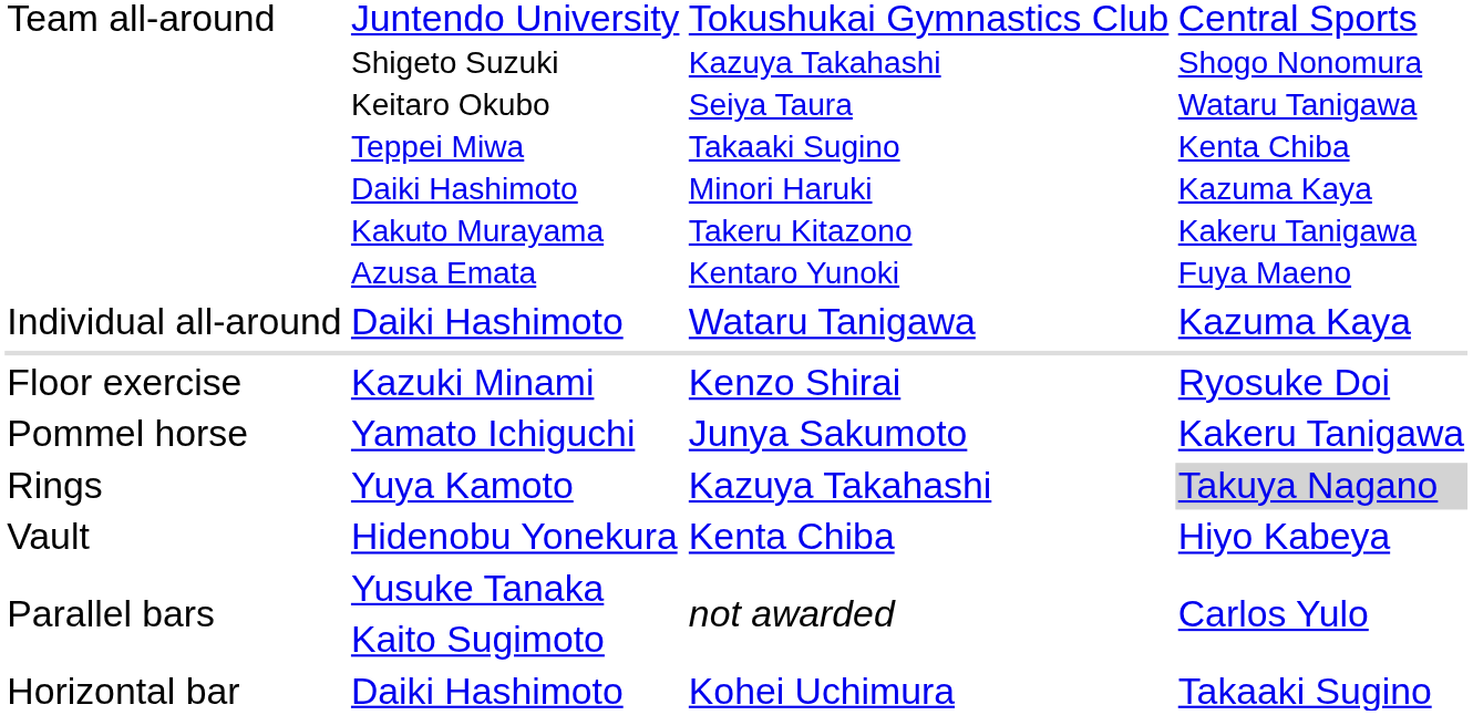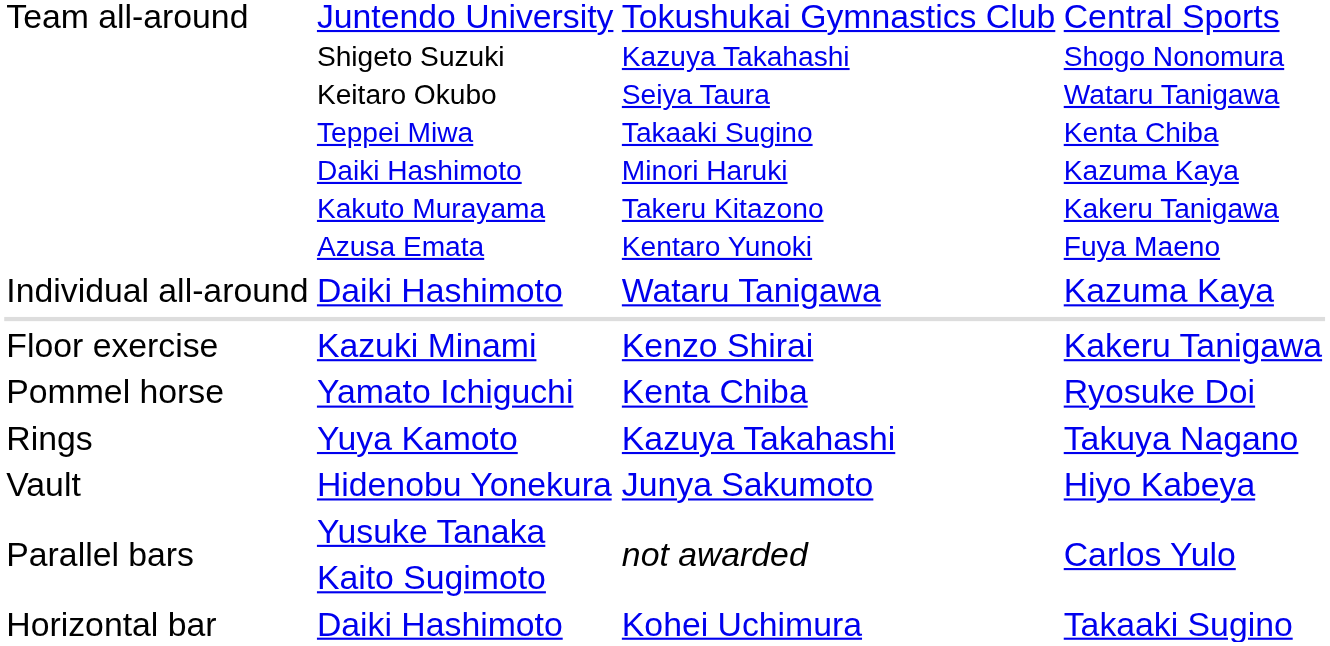Floor exercise | column 4: Ryosuke Doi -> Kakeru Tanigawa
Pommel horse | column 3: Junya Sakumoto -> Kenta Chiba
Pommel horse | column 4: Kakeru Tanigawa -> Ryosuke Doi
Rings | column 4: lightgrey background -> no background
Vault | column 3: Kenta Chiba -> Junya Sakumoto
